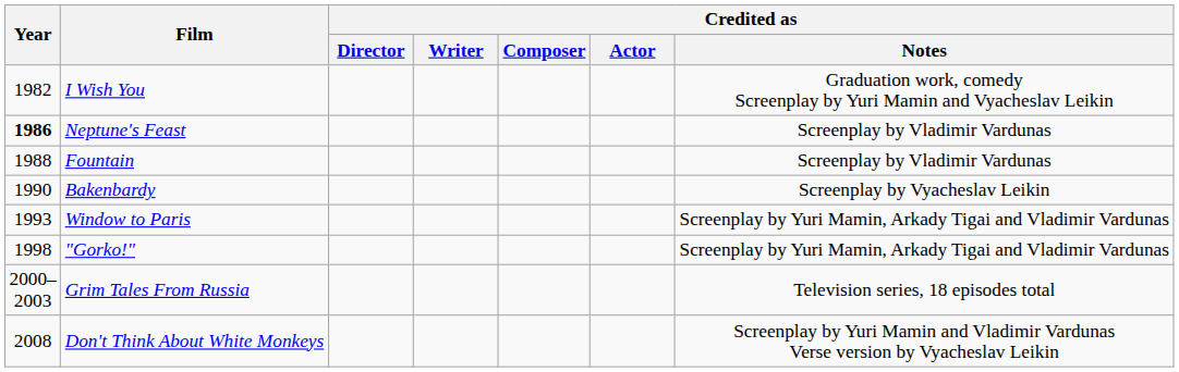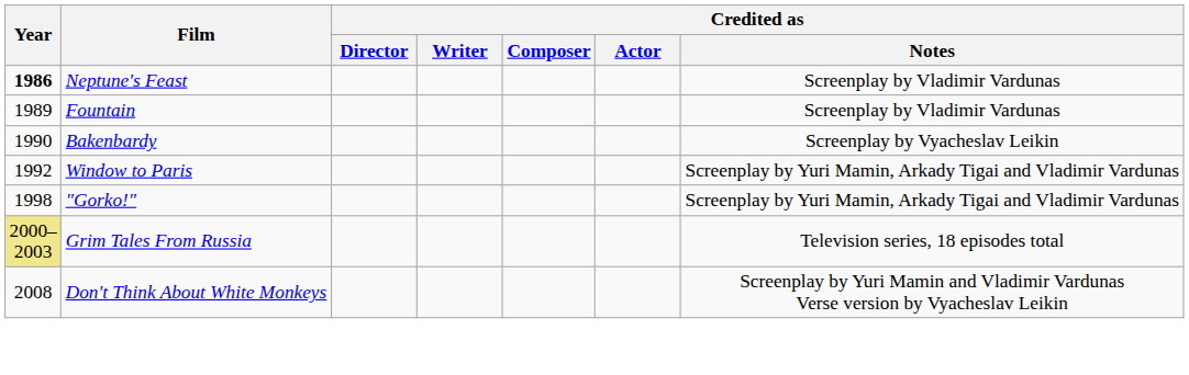- row: 1982 | I Wish You | Graduation work, comedy Screenplay by Yuri Mamin and Vyacheslav Leikin
Fountain | Year: 1988 -> 1989
Window to Paris | Year: 1993 -> 1992
Grim Tales From Russia | Year: no background -> khaki background
